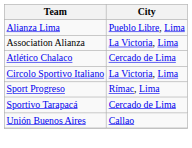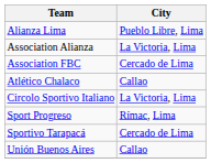+ row: Association FBC | Cercado de Lima
Atlético Chalaco | City: Cercado de Lima -> Callao
